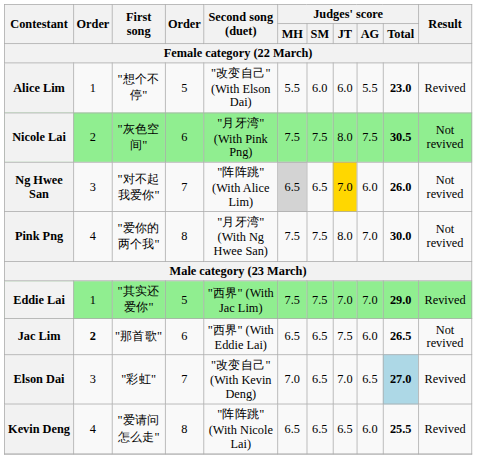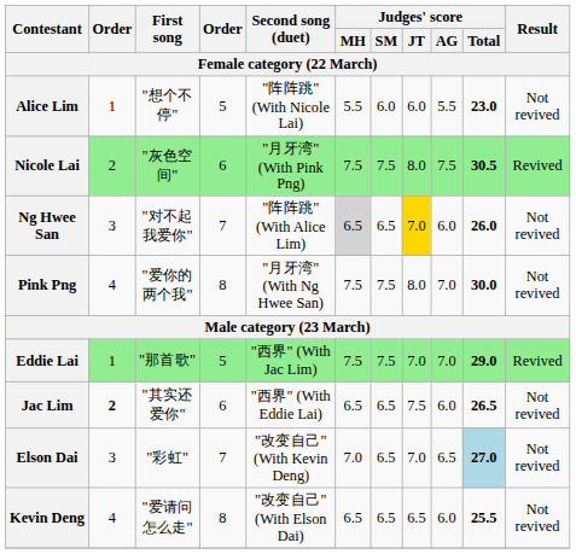Alice Lim | Second song (duet): "改变自己" (With Elson Dai) -> "阵阵跳" (With Nicole Lai)
Alice Lim | Result: Revived -> Not revived
Nicole Lai | Result: Not revived -> Revived
Eddie Lai | First song: "其实还爱你" -> "那首歌"
Jac Lim | First song: "那首歌" -> "其实还爱你"
Elson Dai | Result: Revived -> Not revived
Kevin Deng | Second song (duet): "阵阵跳" (With Nicole Lai) -> "改变自己" (With Elson Dai)
Kevin Deng | Result: Revived -> Not revived
